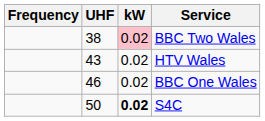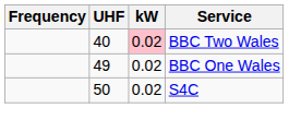BBC Two Wales | UHF: 38 -> 40
- row: 43 | 0.02 | HTV Wales
BBC One Wales | UHF: 46 -> 49
S4C | kW: bold -> normal
